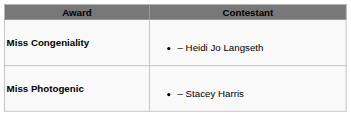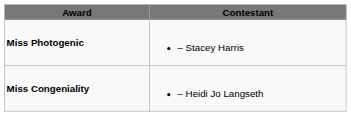rows swapped: Miss Congeniality <-> Miss Photogenic
